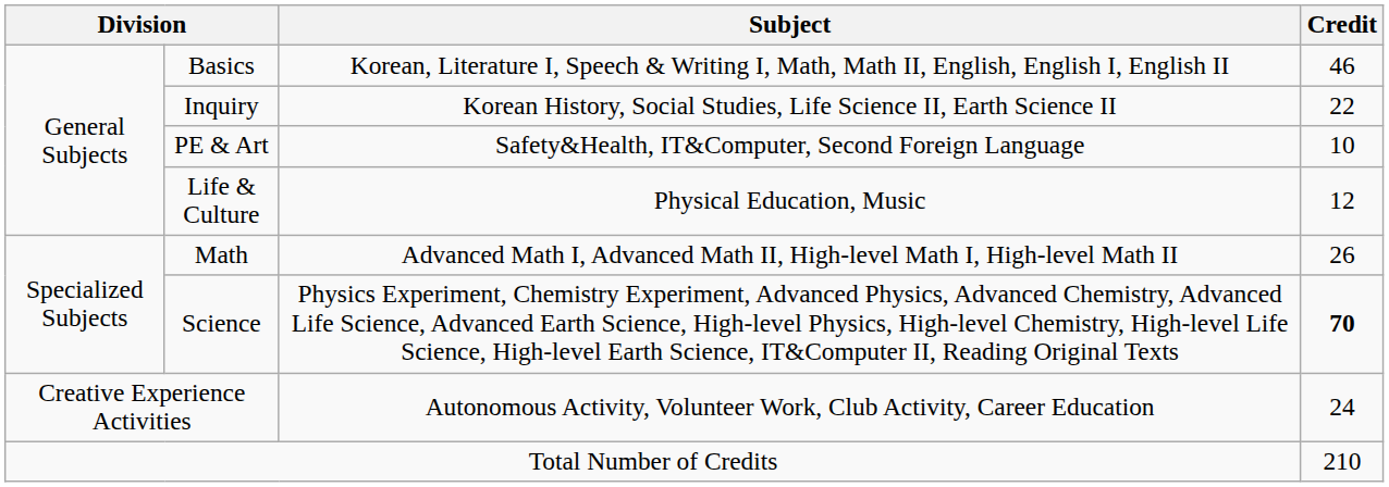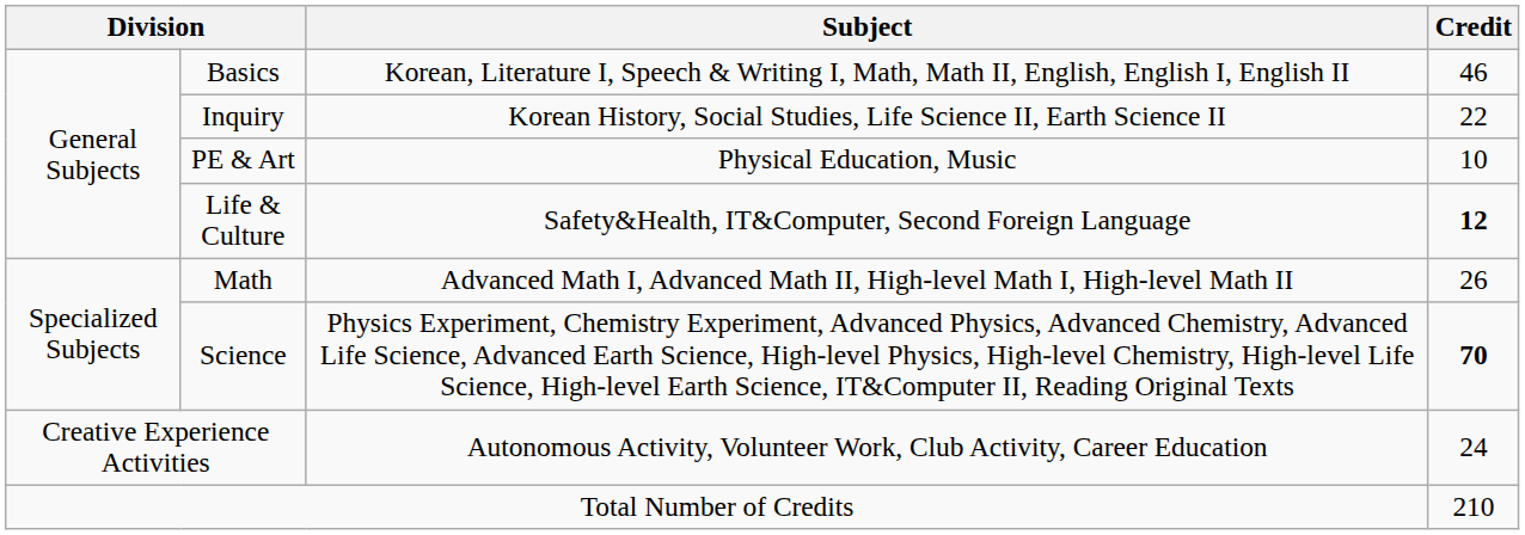PE & Art | Subject: Safety&Health, IT&Computer, Second Foreign Language -> Physical Education, Music
Life & Culture | Subject: Physical Education, Music -> Safety&Health, IT&Computer, Second Foreign Language
Life & Culture | Credit: normal -> bold
